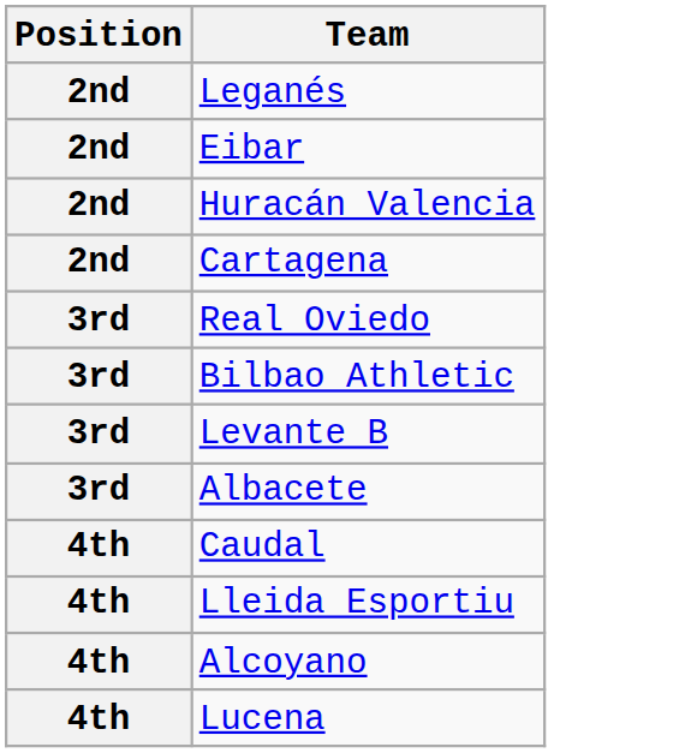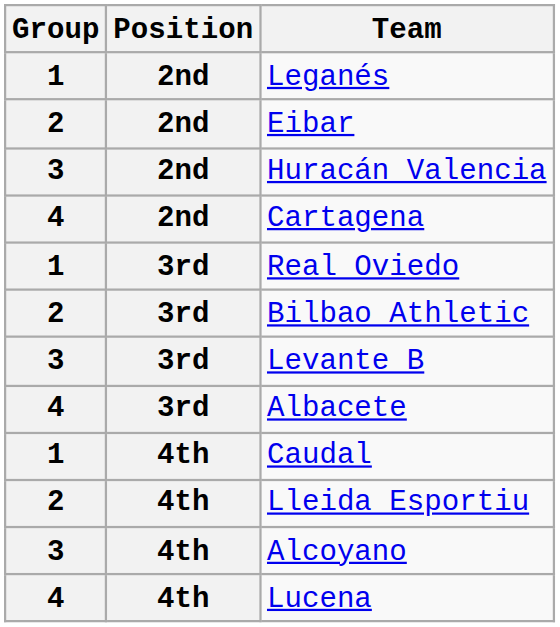+ column: Group | 1 | 2 | 3 | 4 | 1 | 2 | 3 | 4 | 1 | 2 | 3 | 4
